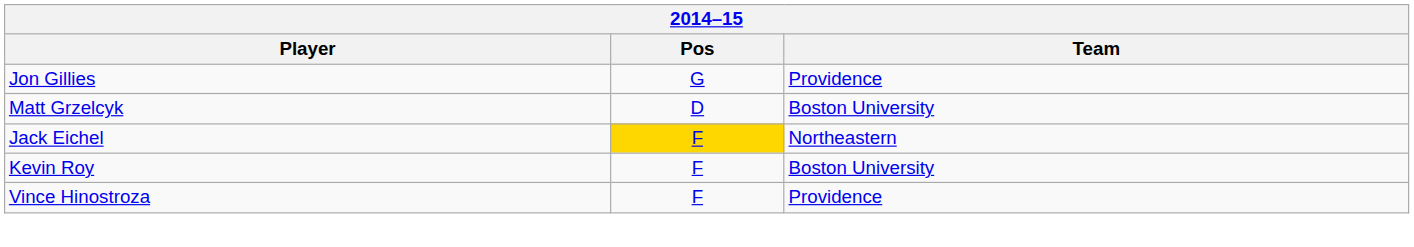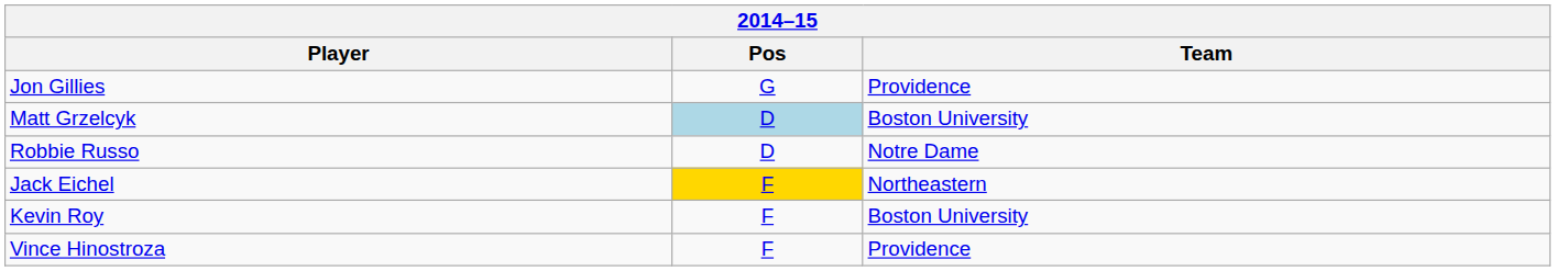Matt Grzelcyk | Pos: no background -> lightblue background
+ row: Robbie Russo | D | Notre Dame
